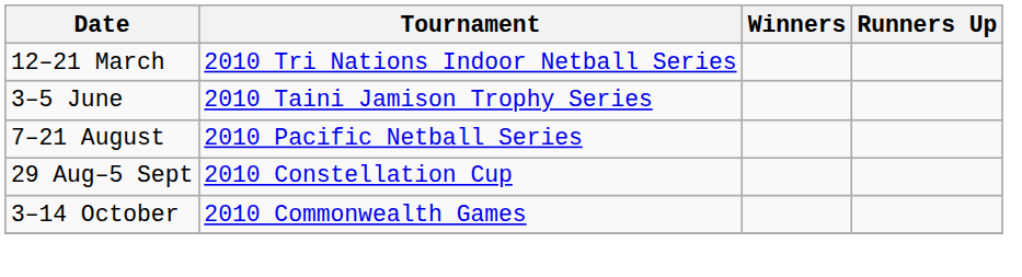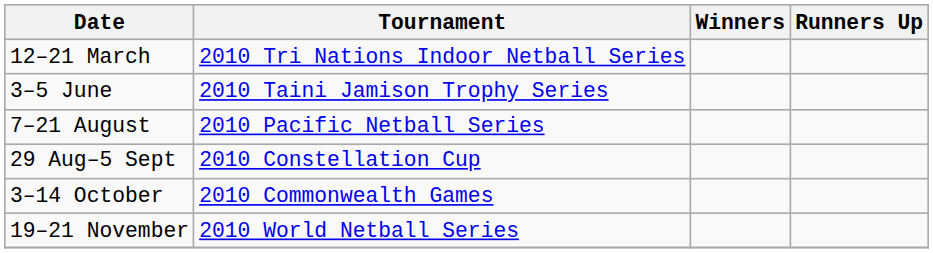+ row: 19–21 November | 2010 World Netball Series
